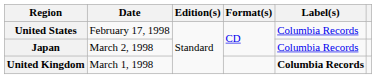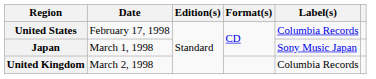Japan | Date: March 2, 1998 -> March 1, 1998
Japan | Label(s): Columbia Records -> Sony Music Japan
United Kingdom | Date: March 1, 1998 -> March 2, 1998
United Kingdom | Label(s): bold -> normal
